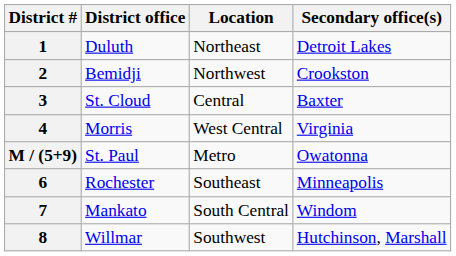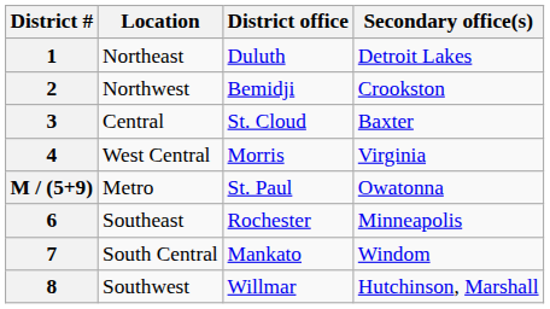columns swapped: Location <-> District office
